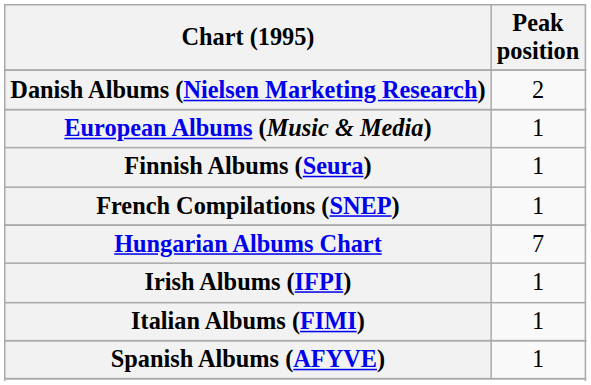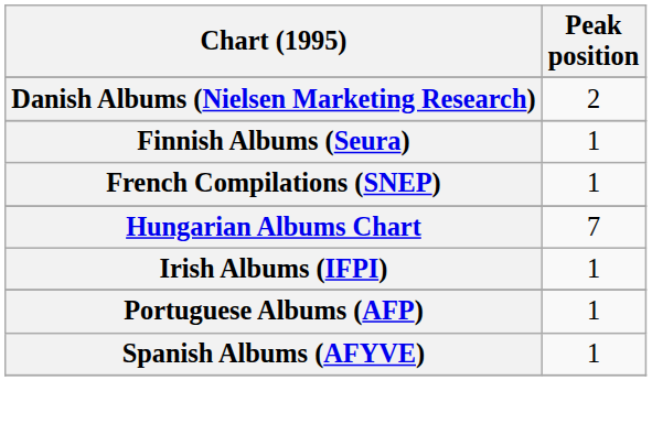- row: European Albums (Music & Media) | 1
- row: Italian Albums (FIMI) | 1
+ row: Portuguese Albums (AFP) | 1
